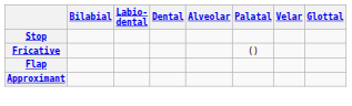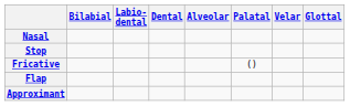+ row: Nasal
